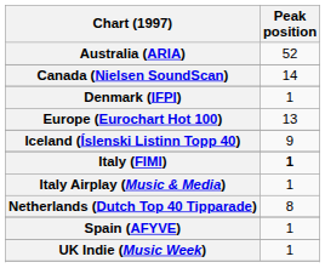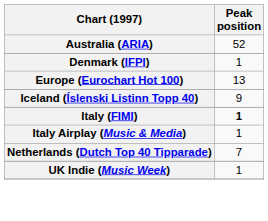- row: Canada (Nielsen SoundScan) | 14
Netherlands (Dutch Top 40 Tipparade) | Peak position: 8 -> 7
- row: Spain (AFYVE) | 1
